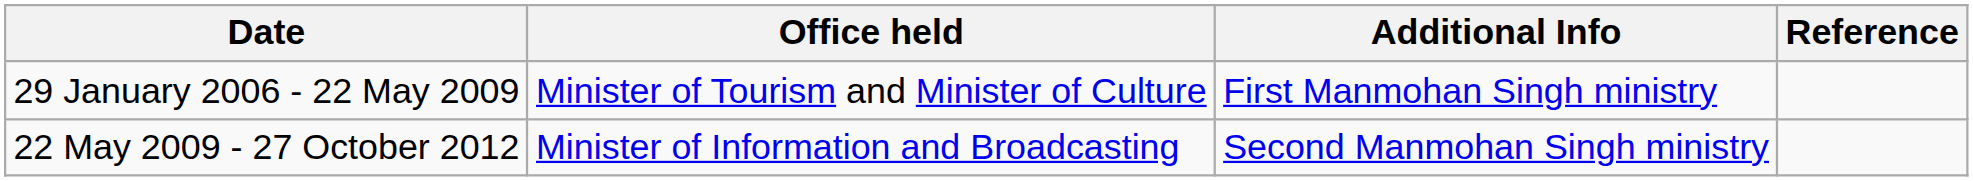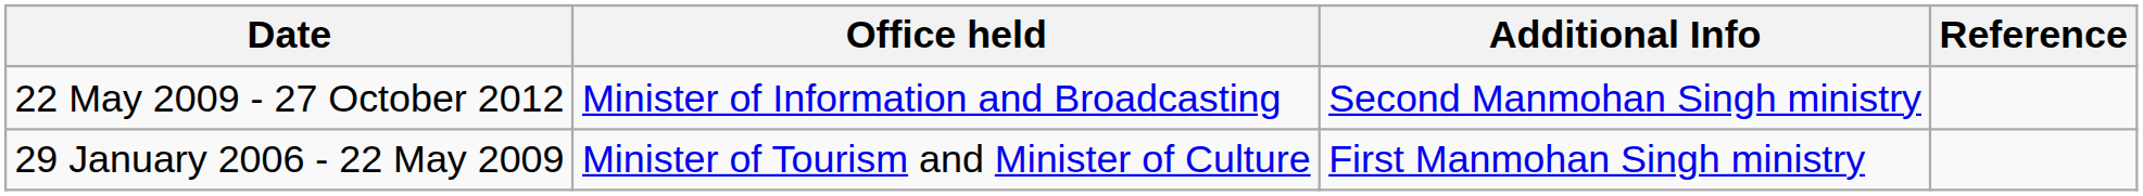rows swapped: 29 January 2006 - 22 May 2009 <-> 22 May 2009 - 27 October 2012
